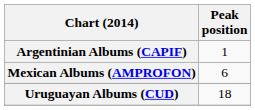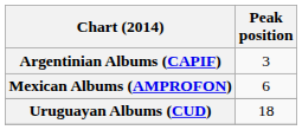Argentinian Albums (CAPIF) | Peak position: 1 -> 3
